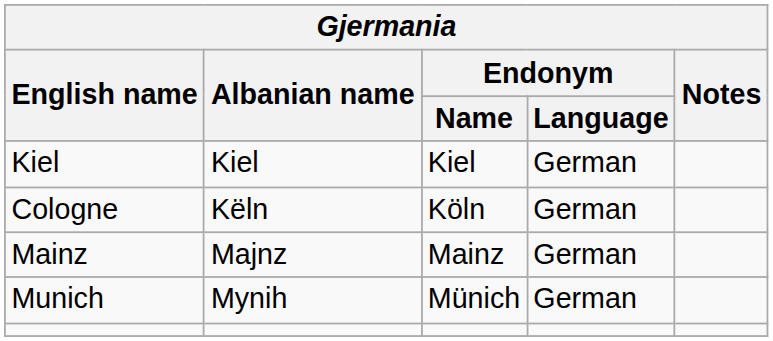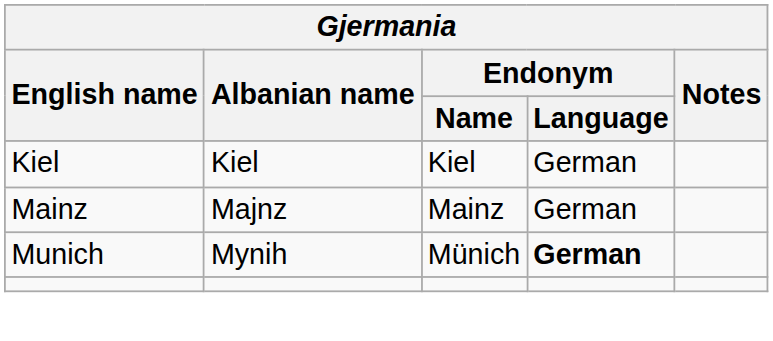- row: Cologne | Këln | Köln | German
Munich | Endonym / Language: normal -> bold
